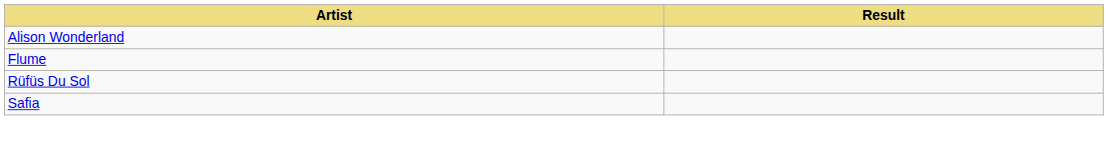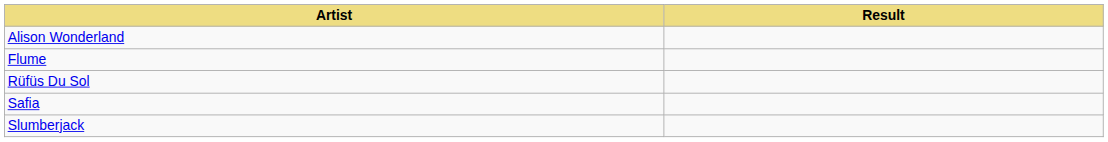+ row: Slumberjack
